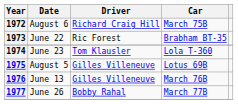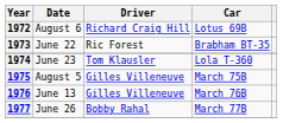1972 | Car: March 75B -> Lotus 69B
1975 | Car: Lotus 69B -> March 75B
